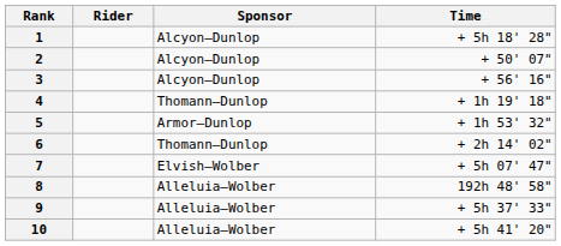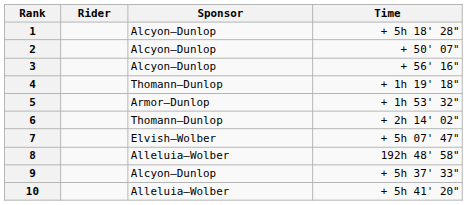9 | Sponsor: Alleluia–Wolber -> Alcyon–Dunlop
